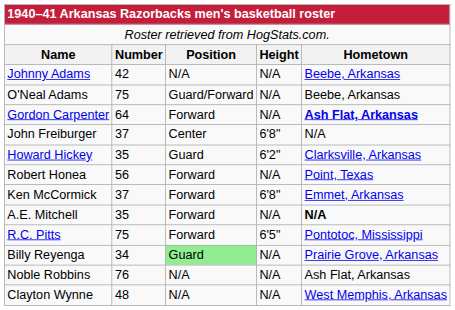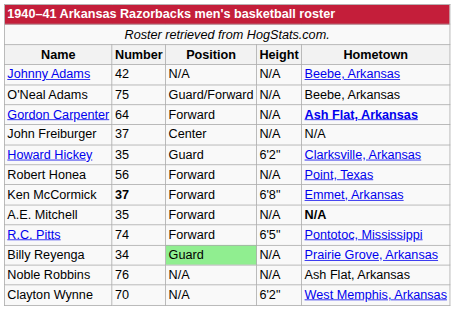John Freiburger | column 4: 6'8" -> N/A
Ken McCormick | column 2: normal -> bold
R.C. Pitts | column 2: 75 -> 74
Clayton Wynne | column 2: 48 -> 70
Clayton Wynne | column 4: N/A -> 6'2"
